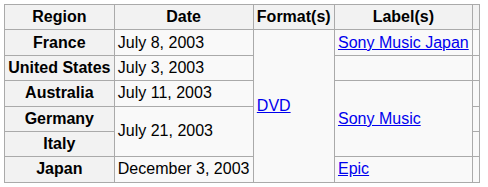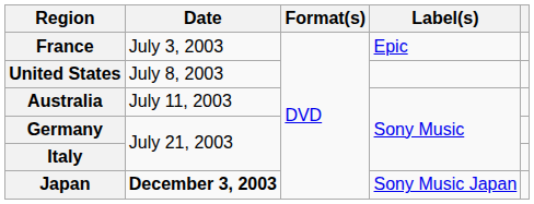France | Date: July 8, 2003 -> July 3, 2003
France | Label(s): Sony Music Japan -> Epic
United States | Date: July 3, 2003 -> July 8, 2003
Japan | Date: normal -> bold
Japan | Label(s): Epic -> Sony Music Japan
